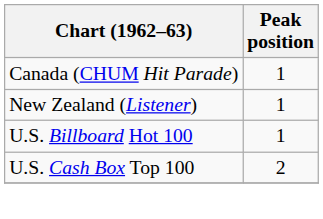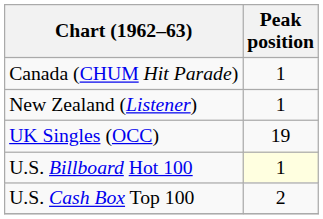+ row: UK Singles (OCC) | 19
U.S. Billboard Hot 100 | Peak position: no background -> lightyellow background
